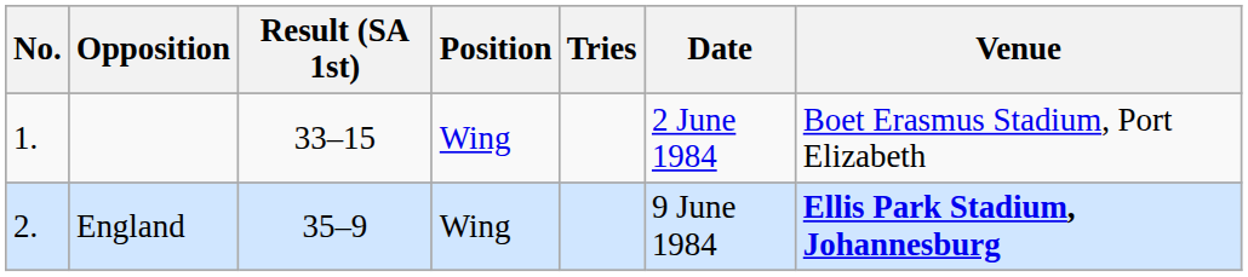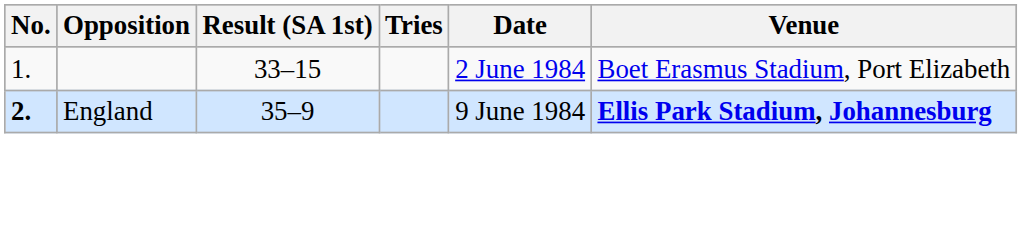- column: Position | Wing | Wing
England | No.: normal -> bold
